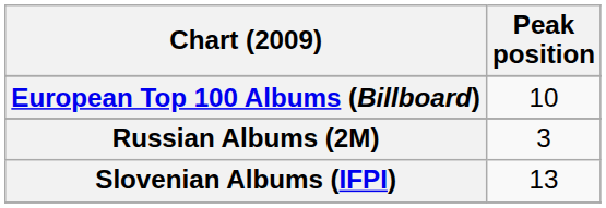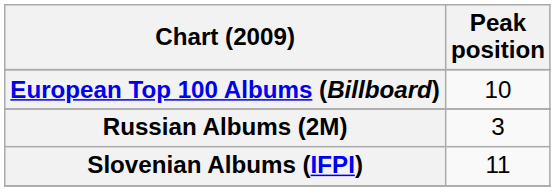Slovenian Albums (IFPI) | Peak position: 13 -> 11
